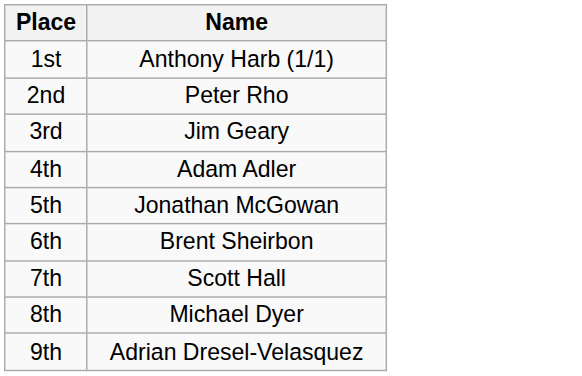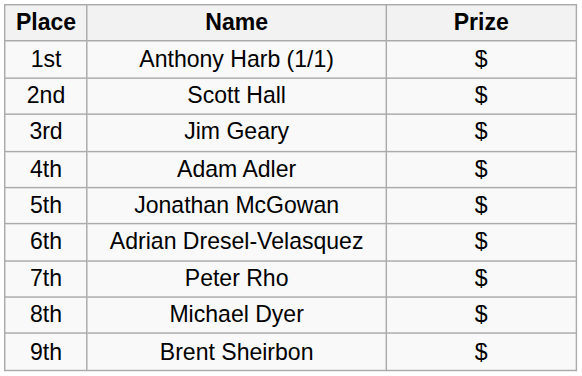+ column: Prize | $ | $ | $ | $ | $ | $ | $ | $ | $
2nd | Name: Peter Rho -> Scott Hall
6th | Name: Brent Sheirbon -> Adrian Dresel-Velasquez
7th | Name: Scott Hall -> Peter Rho
9th | Name: Adrian Dresel-Velasquez -> Brent Sheirbon
